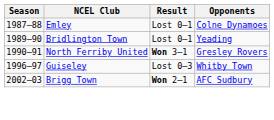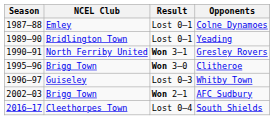+ row: 1995–96 | Brigg Town | Won 3–0 | Clitheroe
+ row: 2016–17 | Cleethorpes Town | Lost 0–4 | South Shields
